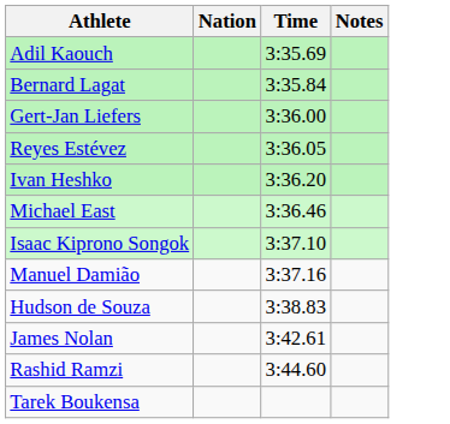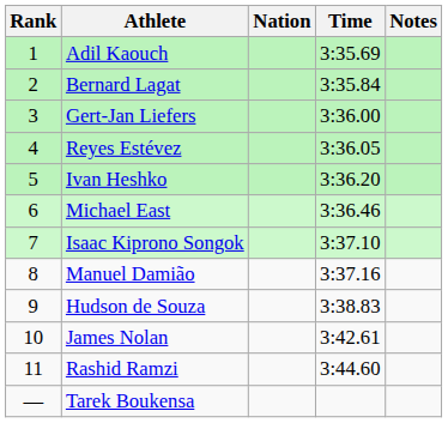+ column: Rank | 1 | 2 | 3 | 4 | 5 | 6 | 7 | 8 | 9 | 10 | 11 | —
